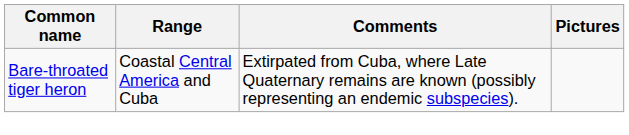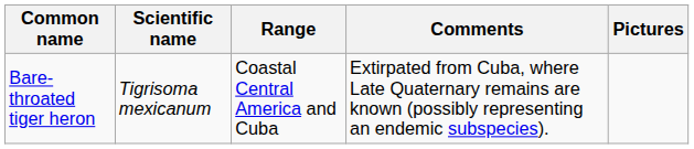+ column: Scientific name | Tigrisoma mexicanum
